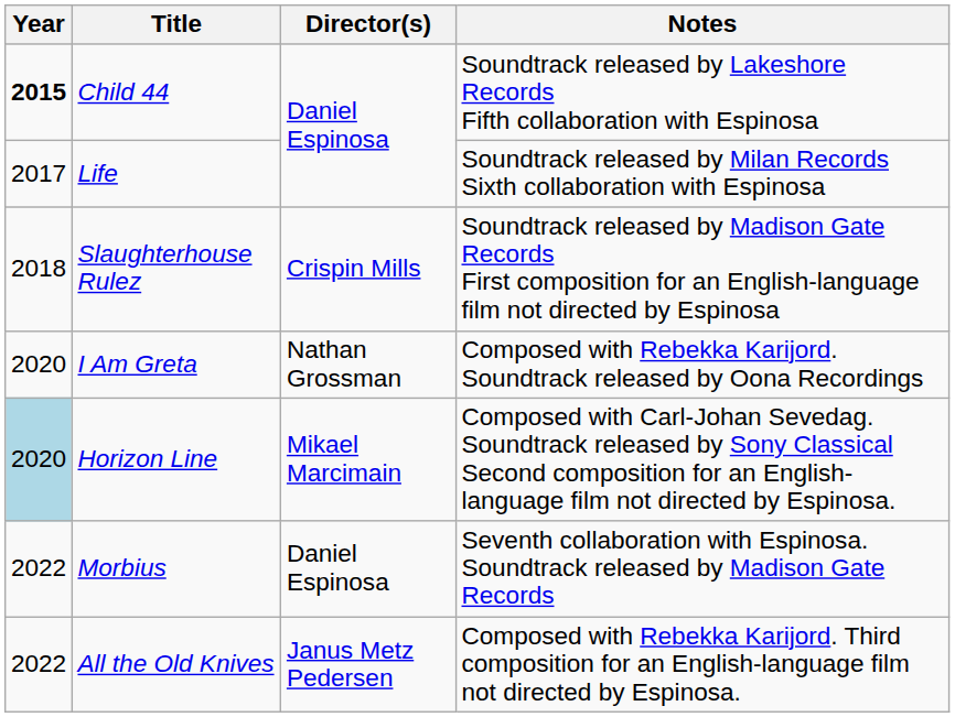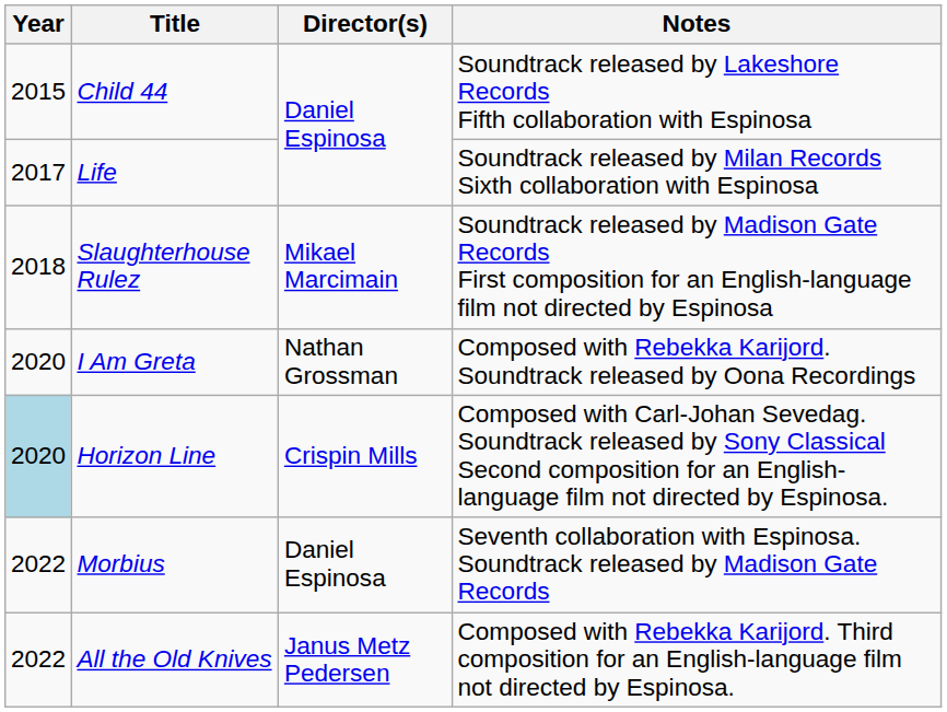Child 44 | Year: bold -> normal
Slaughterhouse Rulez | Director(s): Crispin Mills -> Mikael Marcimain
Horizon Line | Director(s): Mikael Marcimain -> Crispin Mills
